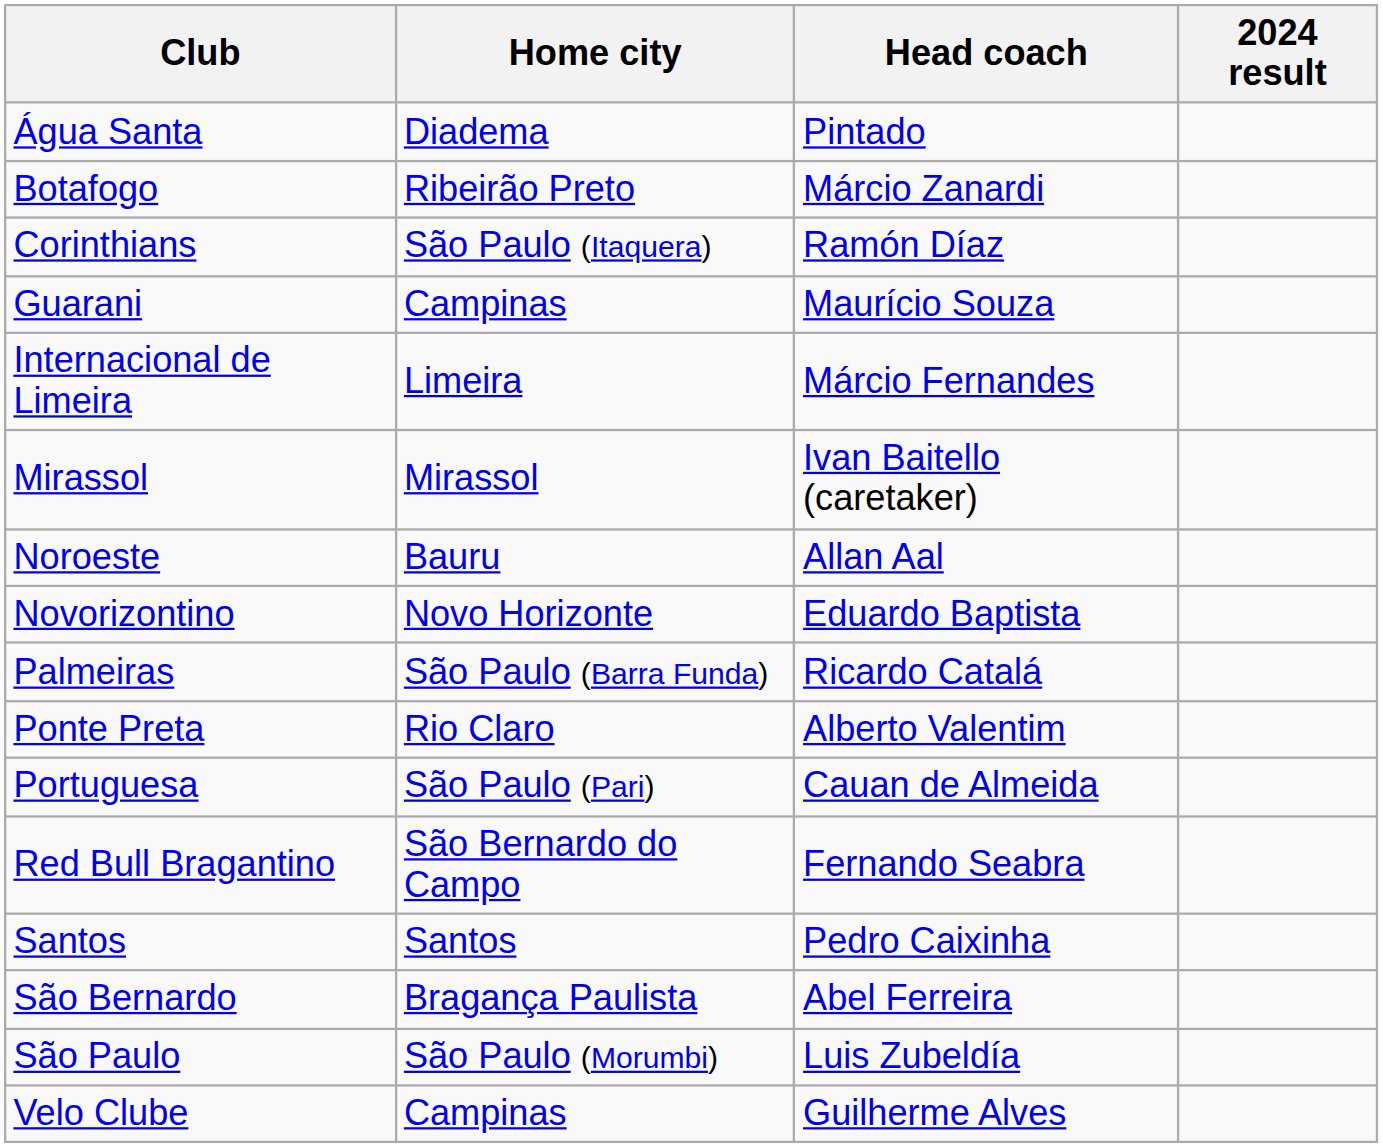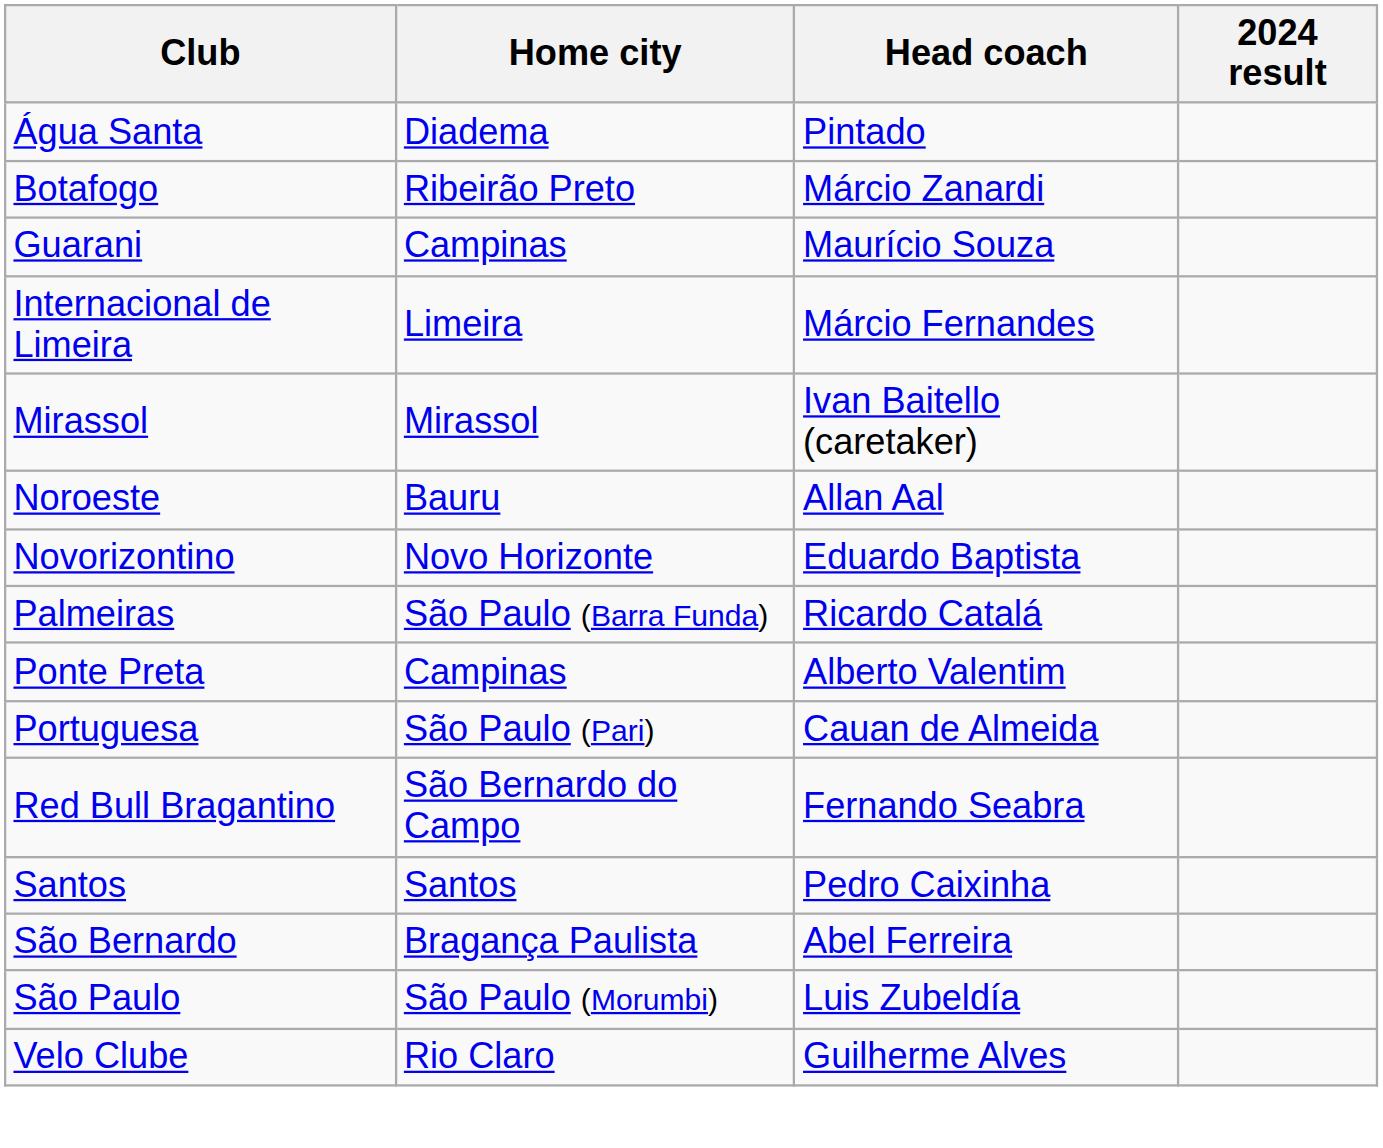- row: Corinthians | São Paulo (Itaquera) | Ramón Díaz
Ponte Preta | Home city: Rio Claro -> Campinas
Velo Clube | Home city: Campinas -> Rio Claro
